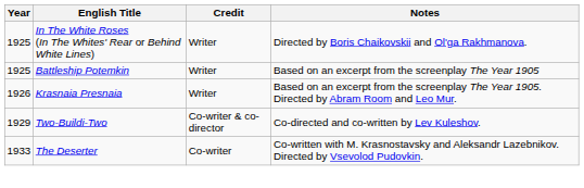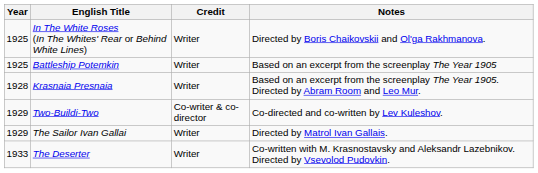Krasnaia Presnaia | Year: 1926 -> 1928
+ row: 1929 | The Sailor Ivan Gallai | Writer | Directed by Matrol Ivan Gallais.
The Deserter | Credit: Co-writer -> Writer
